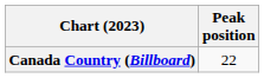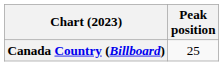Canada Country (Billboard) | Peak position: 22 -> 25
